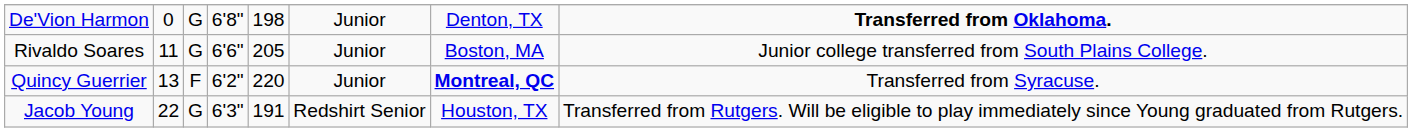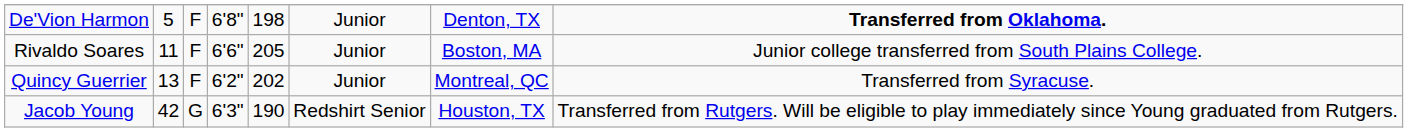De'Vion Harmon | column 2: 0 -> 5
De'Vion Harmon | column 3: G -> F
Rivaldo Soares | column 3: G -> F
Quincy Guerrier | column 5: 220 -> 202
Quincy Guerrier | column 7: bold -> normal
Jacob Young | column 2: 22 -> 42
Jacob Young | column 5: 191 -> 190
